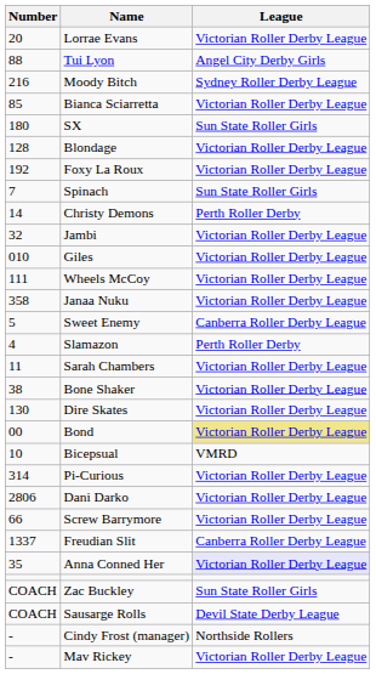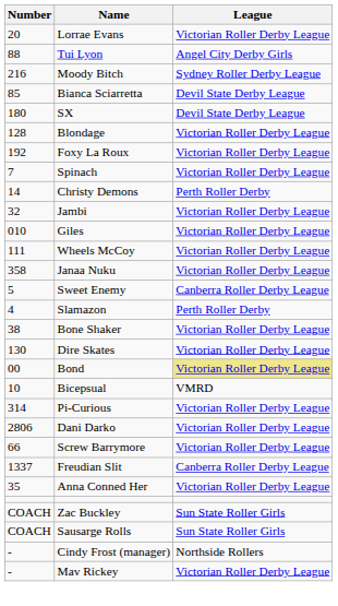Bianca Sciarretta | League: Victorian Roller Derby League -> Devil State Derby League
SX | League: Sun State Roller Girls -> Devil State Derby League
Spinach | League: Sun State Roller Girls -> Victorian Roller Derby League
- row: 11 | Sarah Chambers | Victorian Roller Derby League
Anna Conned Her | League: lavender background -> no background
Sausarge Rolls | League: Devil State Derby League -> Sun State Roller Girls
